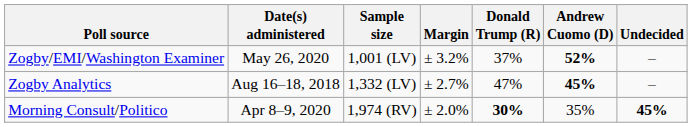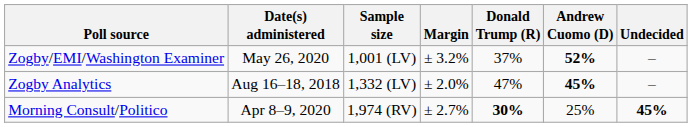Zogby Analytics | Margin: ± 2.7% -> ± 2.0%
Morning Consult/Politico | Margin: ± 2.0% -> ± 2.7%
Morning Consult/Politico | Andrew Cuomo (D): 35% -> 25%
